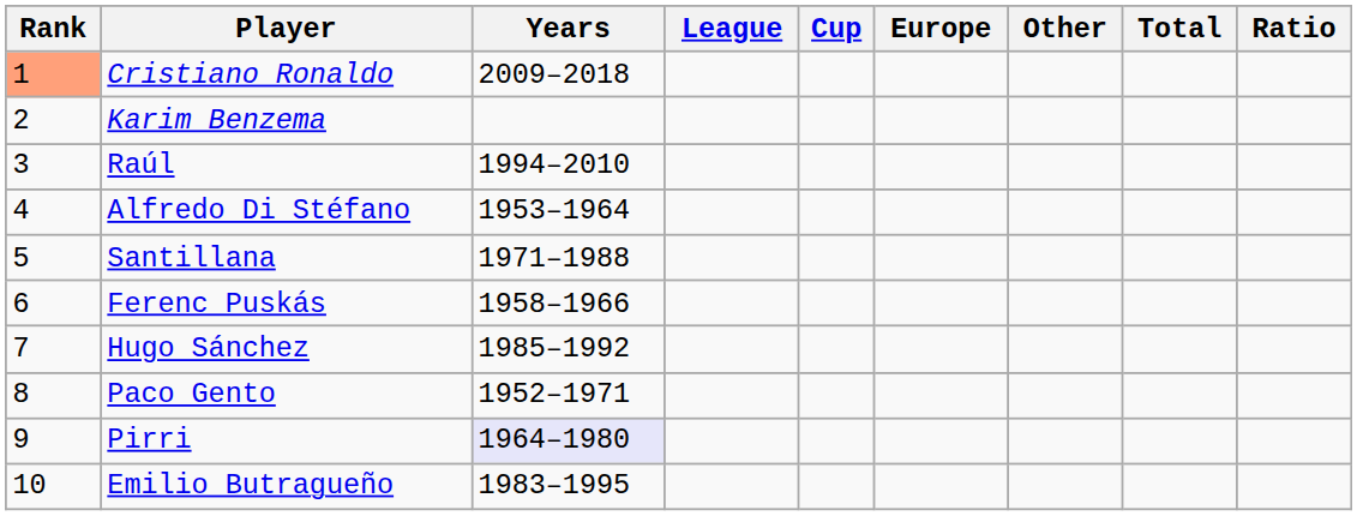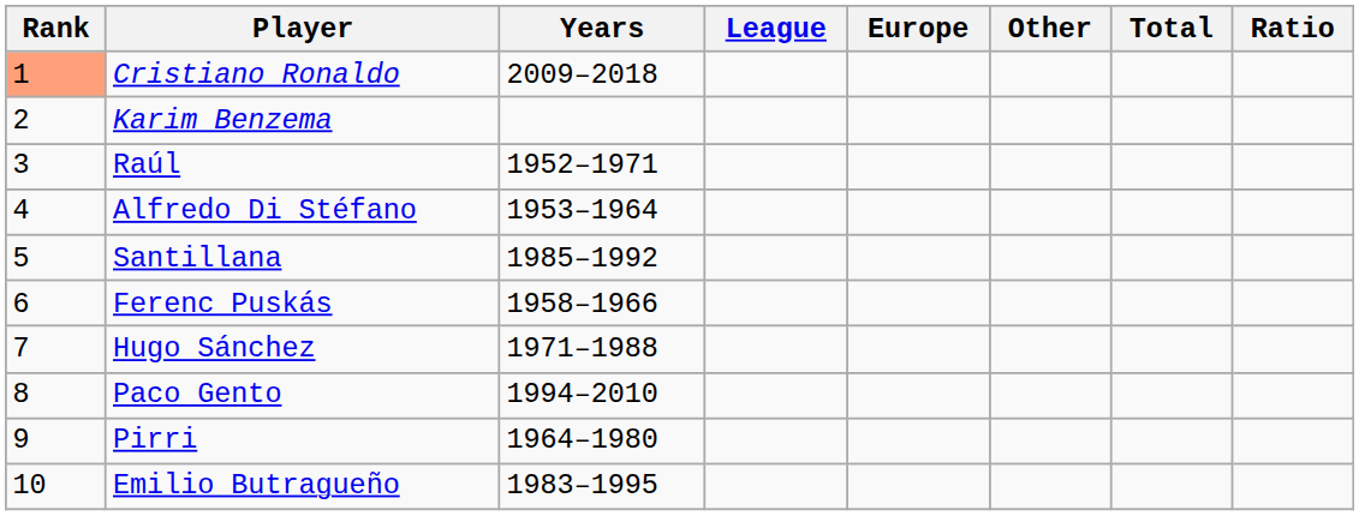- column: Cup
Raúl | Years: 1994–2010 -> 1952–1971
Santillana | Years: 1971–1988 -> 1985–1992
Hugo Sánchez | Years: 1985–1992 -> 1971–1988
Paco Gento | Years: 1952–1971 -> 1994–2010
Pirri | Years: lavender background -> no background
